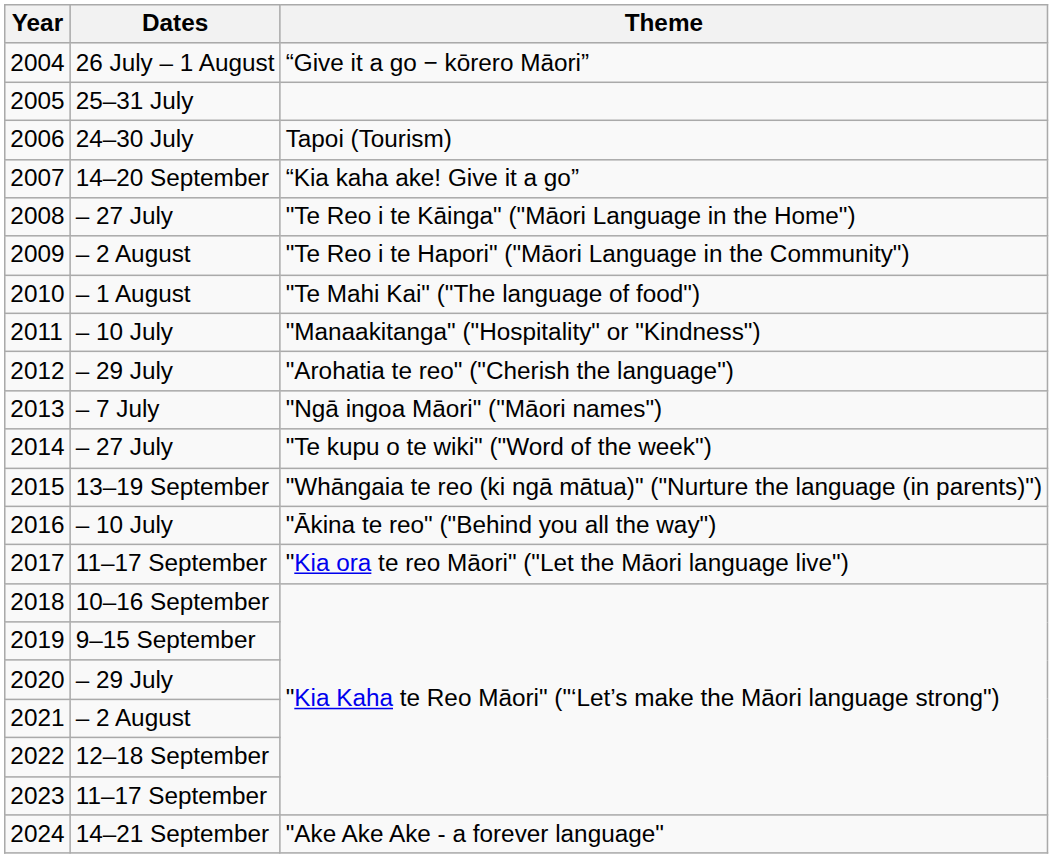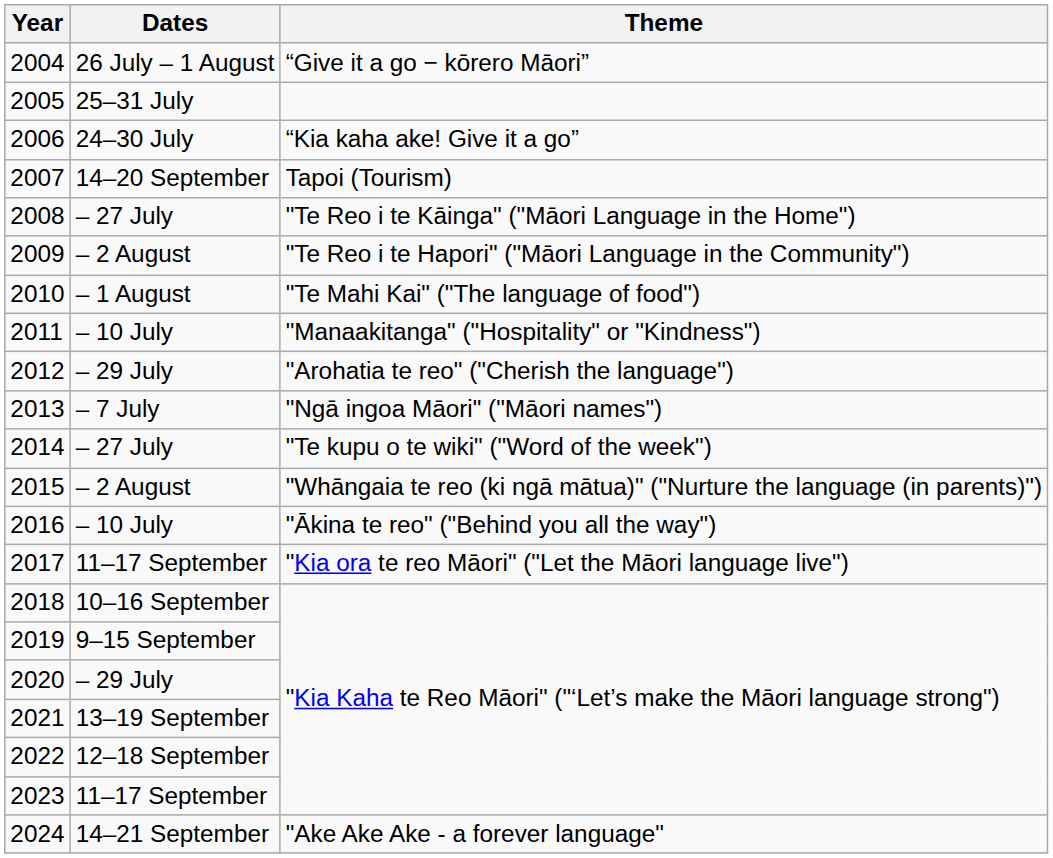2006 | Theme: Tapoi (Tourism) -> “Kia kaha ake! Give it a go”
2007 | Theme: “Kia kaha ake! Give it a go” -> Tapoi (Tourism)
2015 | Dates: 13–19 September -> – 2 August
2021 | Dates: – 2 August -> 13–19 September
